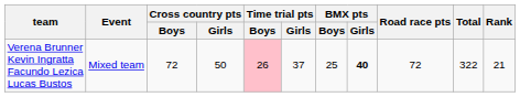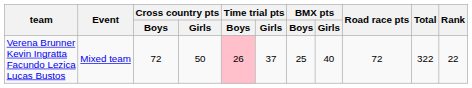Verena Brunner Kevin Ingratta Facundo Lezica Lucas Bustos | BMX pts / Girls: bold -> normal
Verena Brunner Kevin Ingratta Facundo Lezica Lucas Bustos | Rank: 21 -> 22
